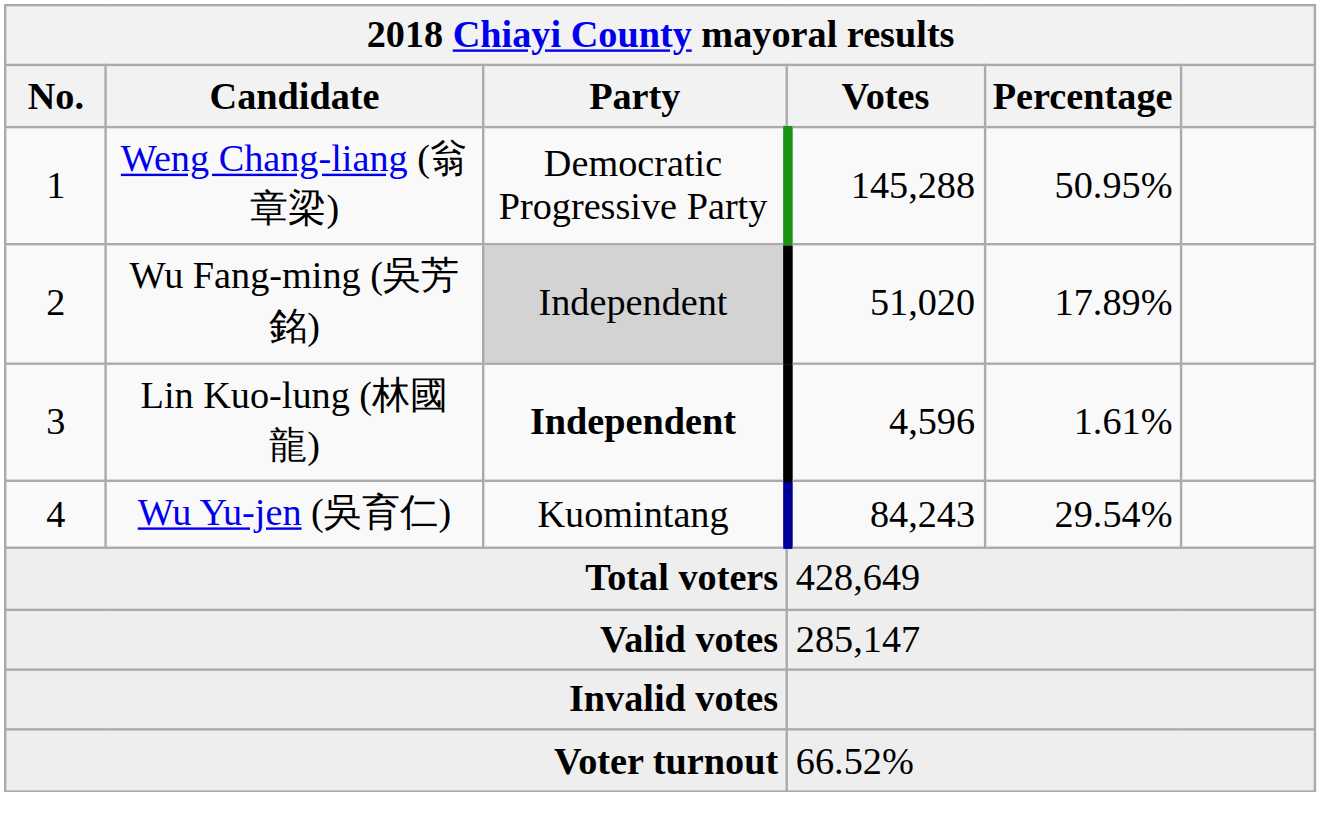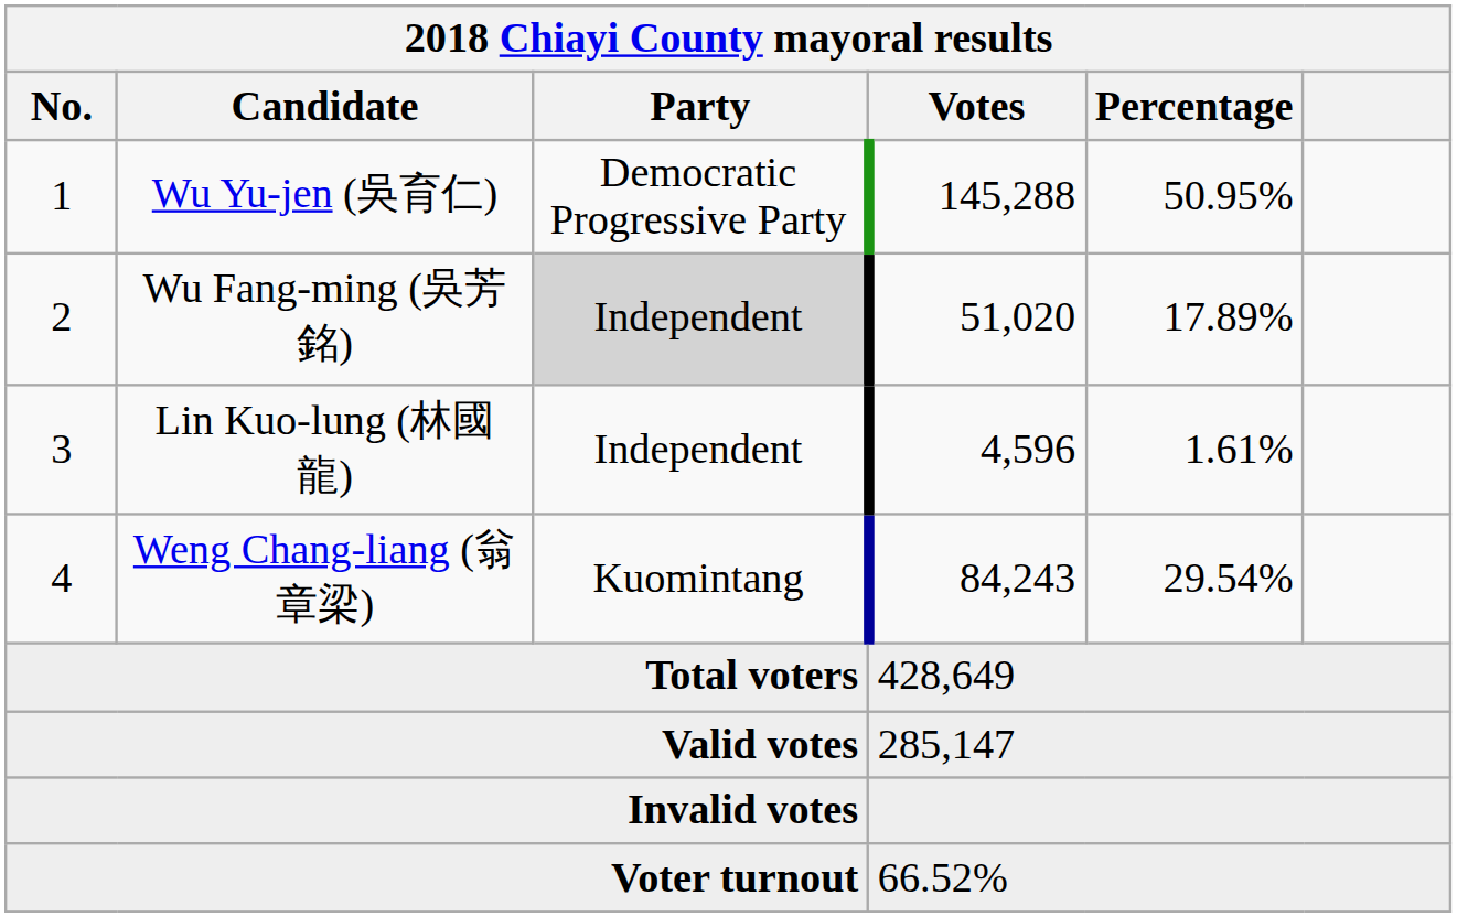1 | Candidate: Weng Chang-liang (翁章梁) -> Wu Yu-jen (吳育仁)
3 | Party: bold -> normal
4 | Candidate: Wu Yu-jen (吳育仁) -> Weng Chang-liang (翁章梁)
